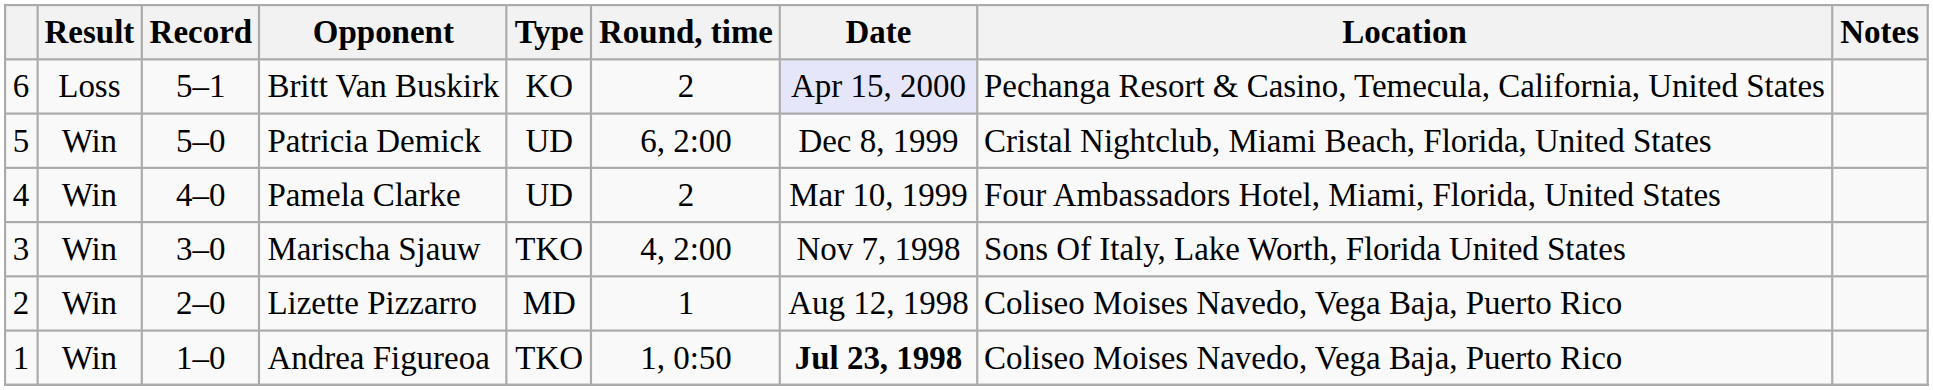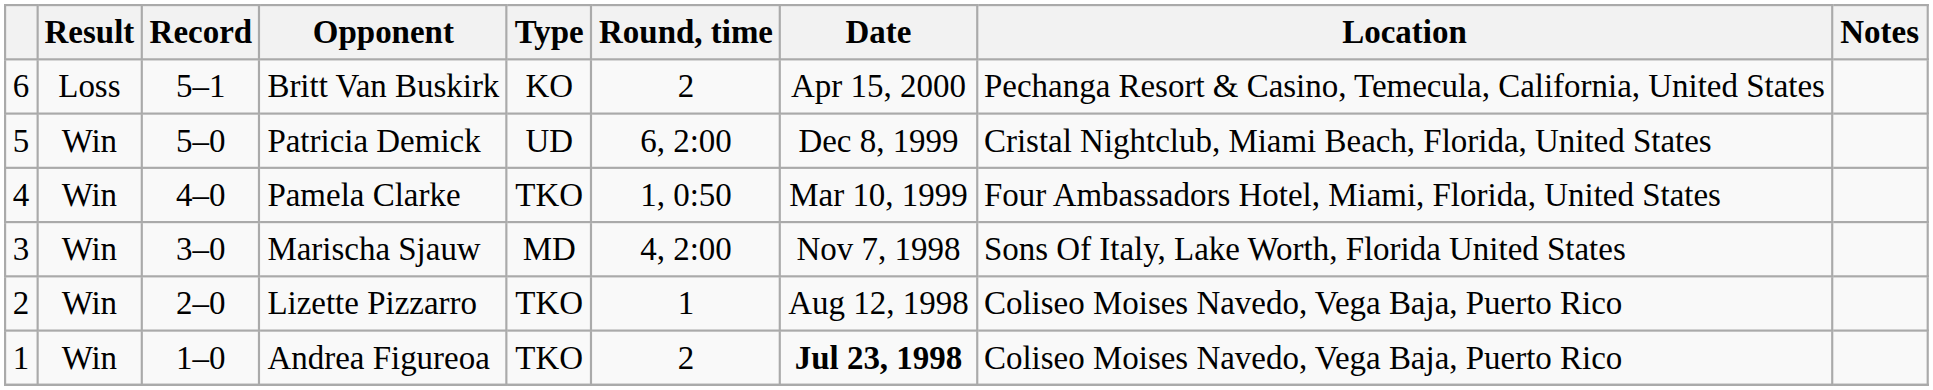Britt Van Buskirk | Date: lavender background -> no background
Pamela Clarke | Type: UD -> TKO
Pamela Clarke | Round, time: 2 -> 1, 0:50
Marischa Sjauw | Type: TKO -> MD
Lizette Pizzarro | Type: MD -> TKO
Andrea Figureoa | Round, time: 1, 0:50 -> 2
